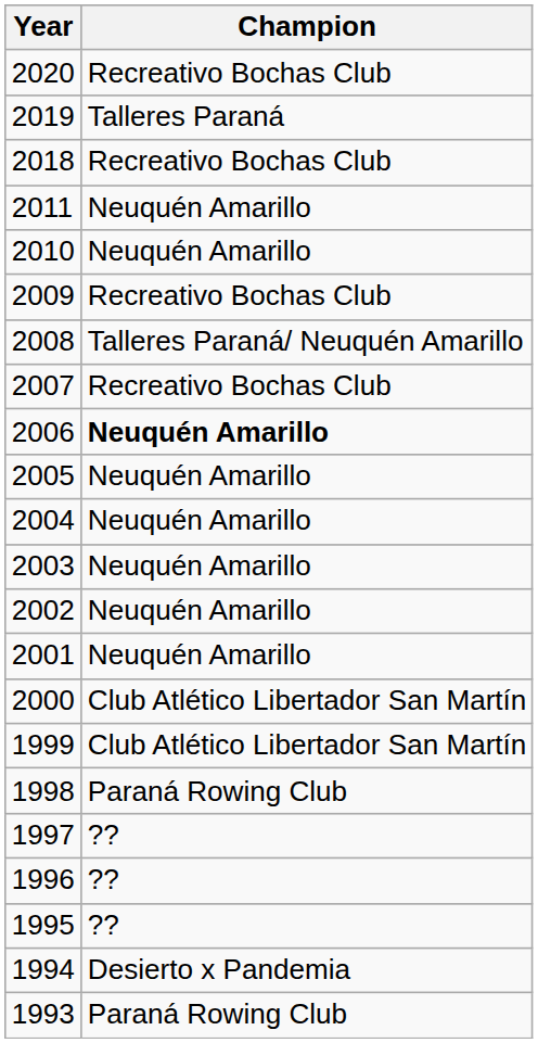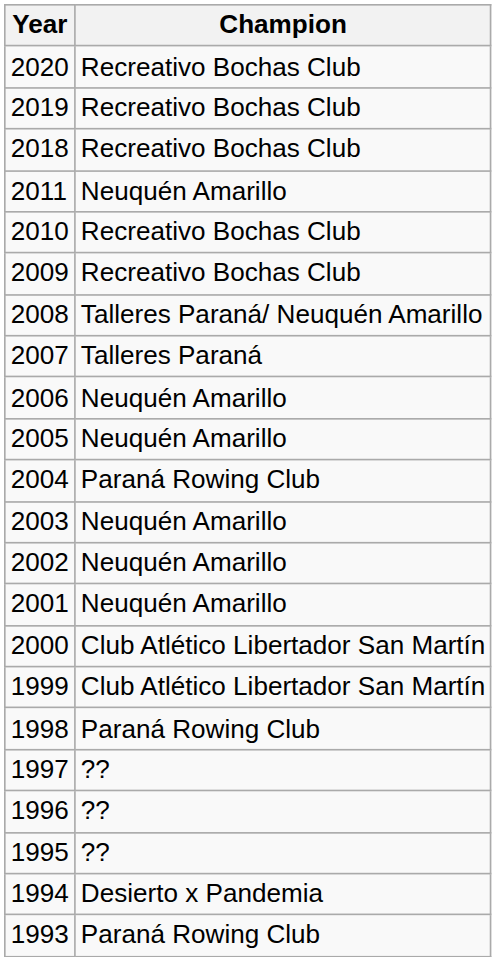2019 | Champion: Talleres Paraná -> Recreativo Bochas Club
2010 | Champion: Neuquén Amarillo -> Recreativo Bochas Club
2007 | Champion: Recreativo Bochas Club -> Talleres Paraná
2006 | Champion: bold -> normal
2004 | Champion: Neuquén Amarillo -> Paraná Rowing Club
